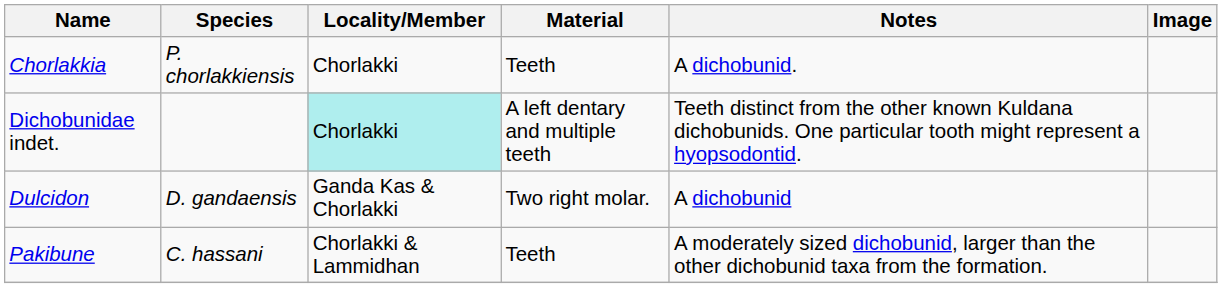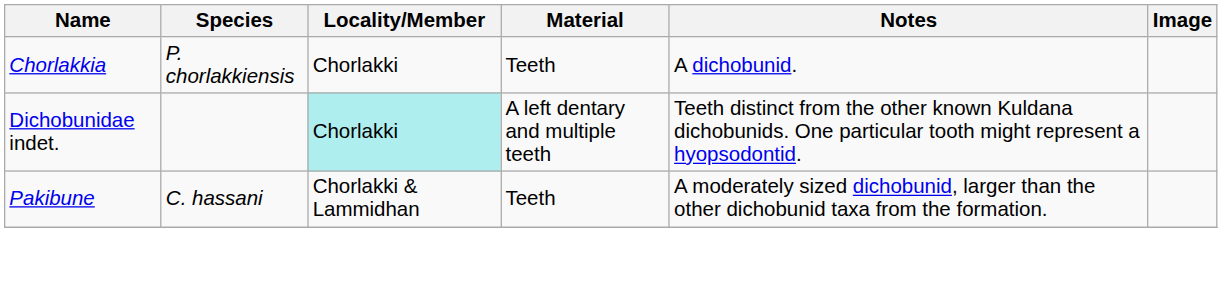- row: Dulcidon | D. gandaensis | Ganda Kas & Chorlakki | Two right molar. | A dichobunid
